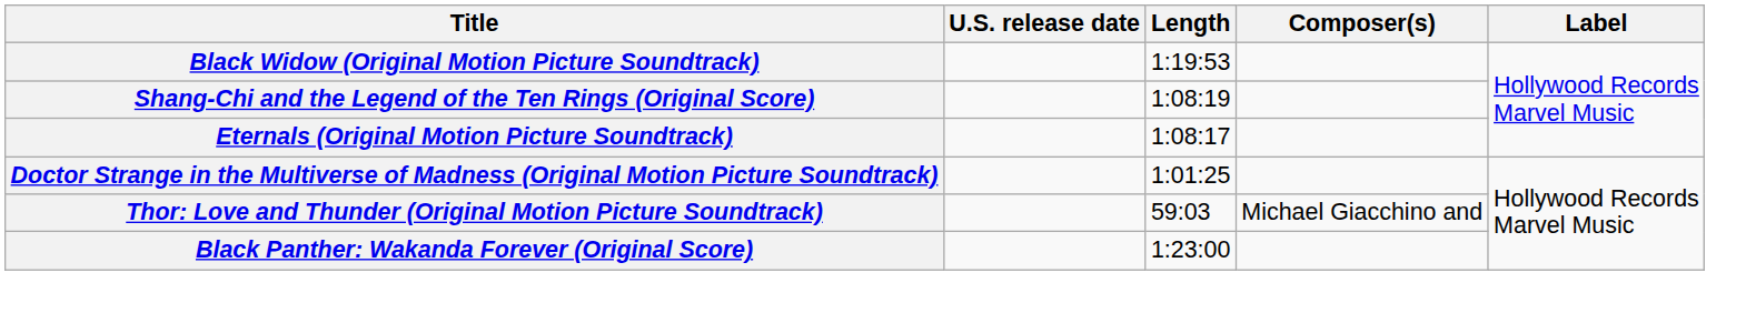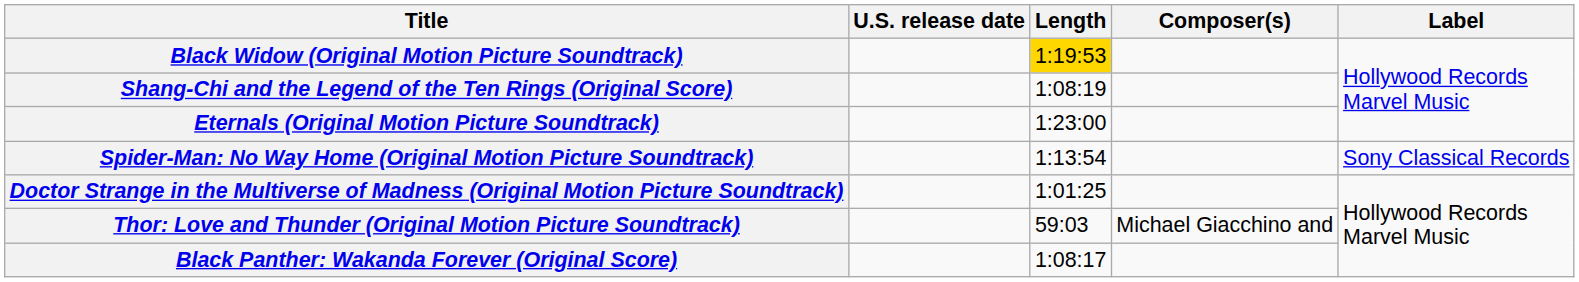Black Widow (Original Motion Picture Soundtrack) | Length: no background -> gold background
Eternals (Original Motion Picture Soundtrack) | Length: 1:08:17 -> 1:23:00
+ row: Spider-Man: No Way Home (Original Motion Picture Soundtrack) | 1:13:54 | Sony Classical Records
Black Panther: Wakanda Forever (Original Score) | Length: 1:23:00 -> 1:08:17
